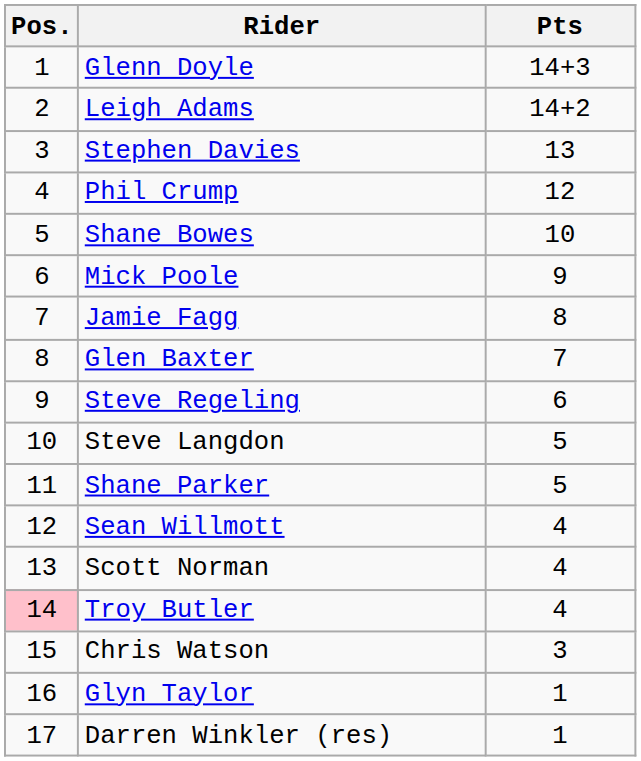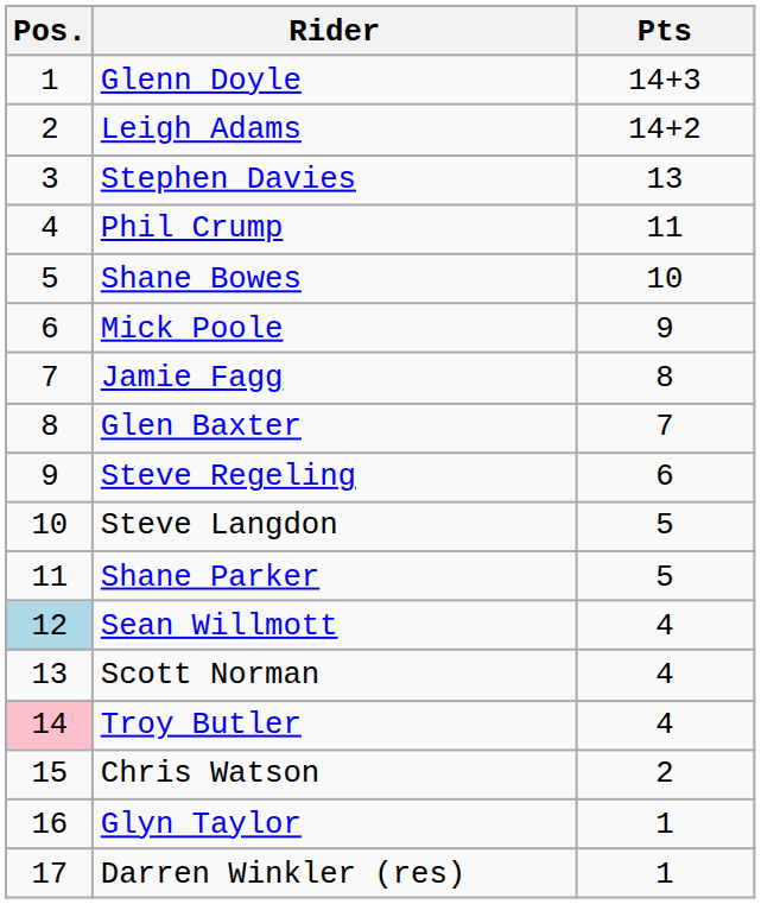Phil Crump | Pts: 12 -> 11
Sean Willmott | Pos.: no background -> lightblue background
Chris Watson | Pts: 3 -> 2
